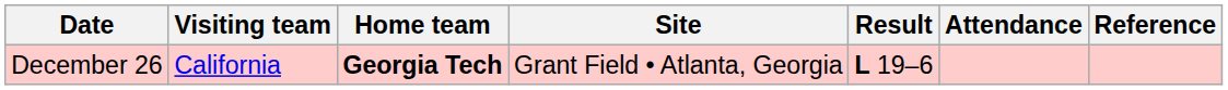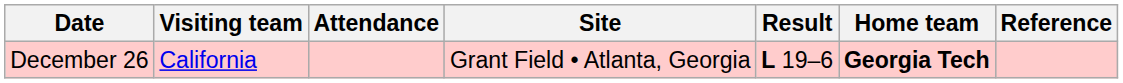columns swapped: Home team <-> Attendance
